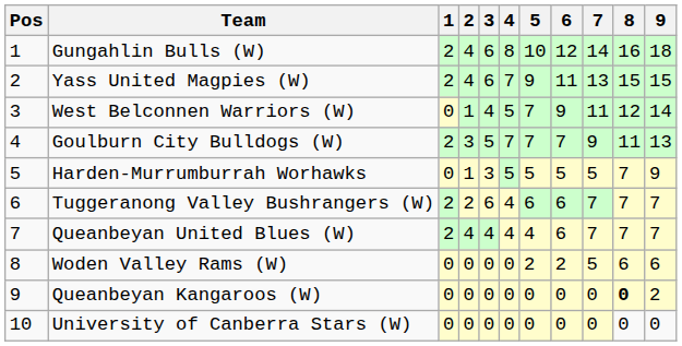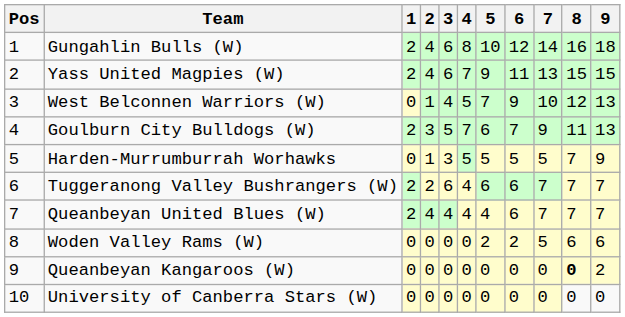West Belconnen Warriors (W) | 7: 11 -> 10
West Belconnen Warriors (W) | 9: 14 -> 13
Goulburn City Bulldogs (W) | 5: 7 -> 6
